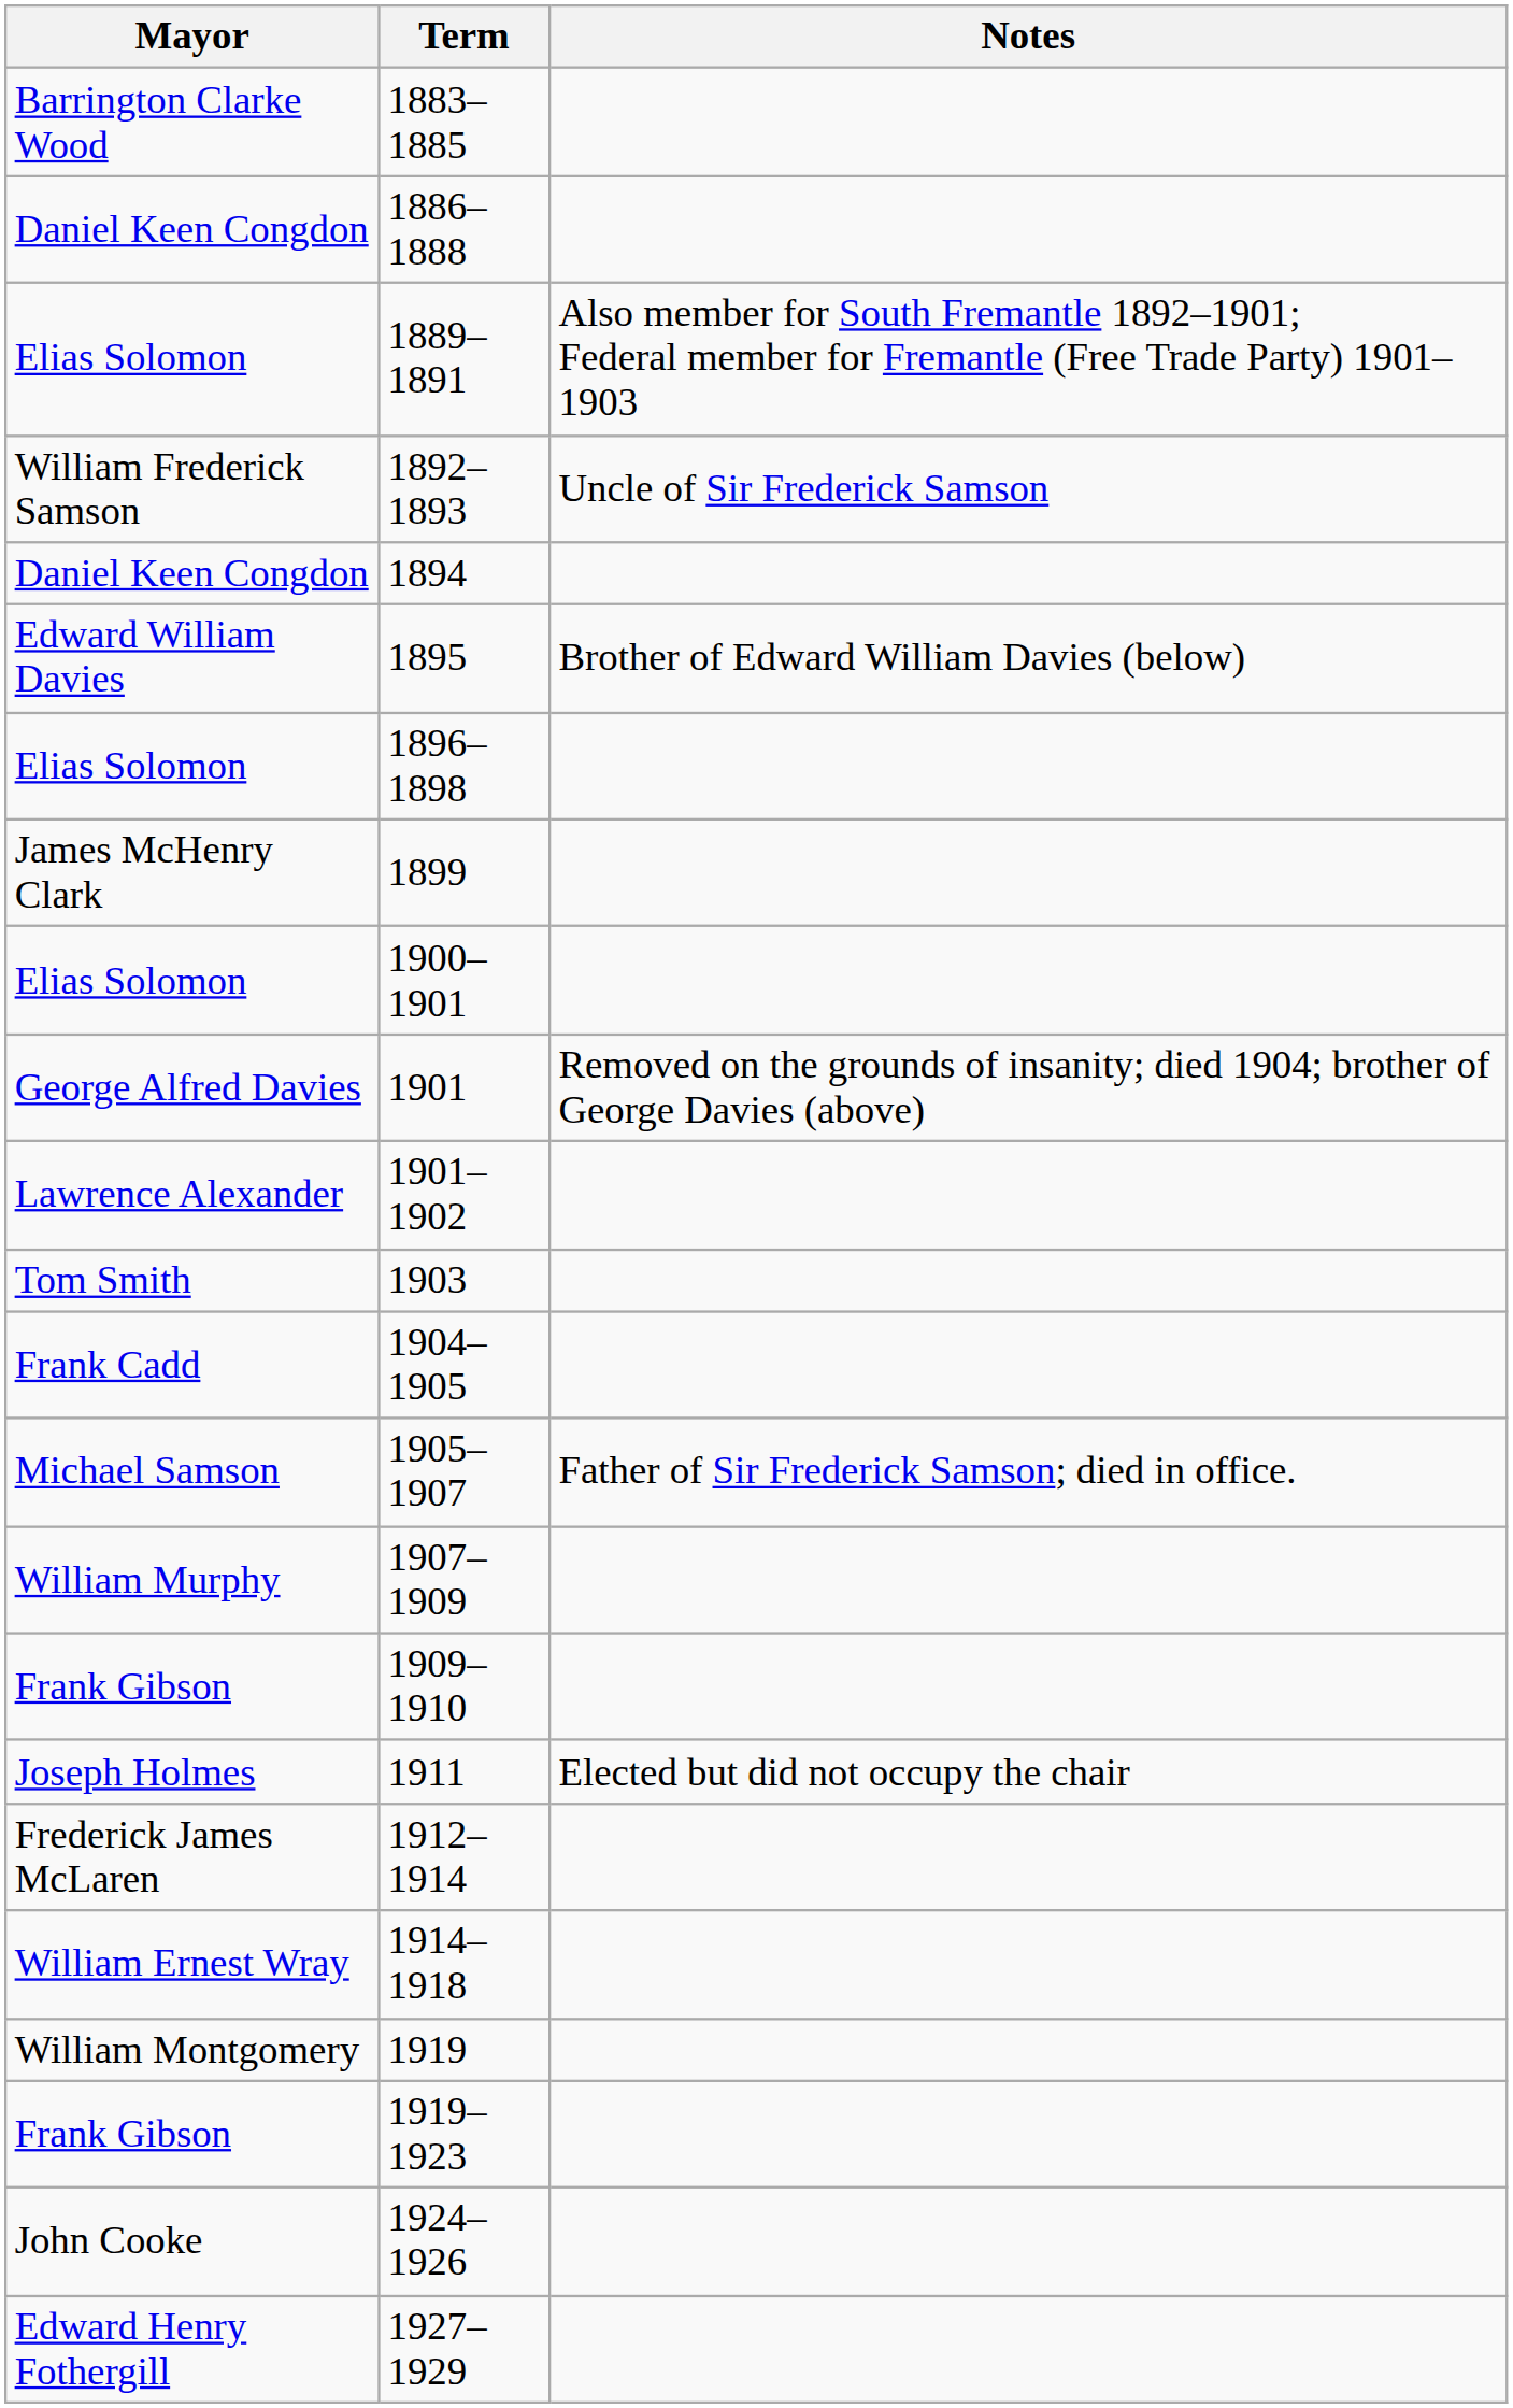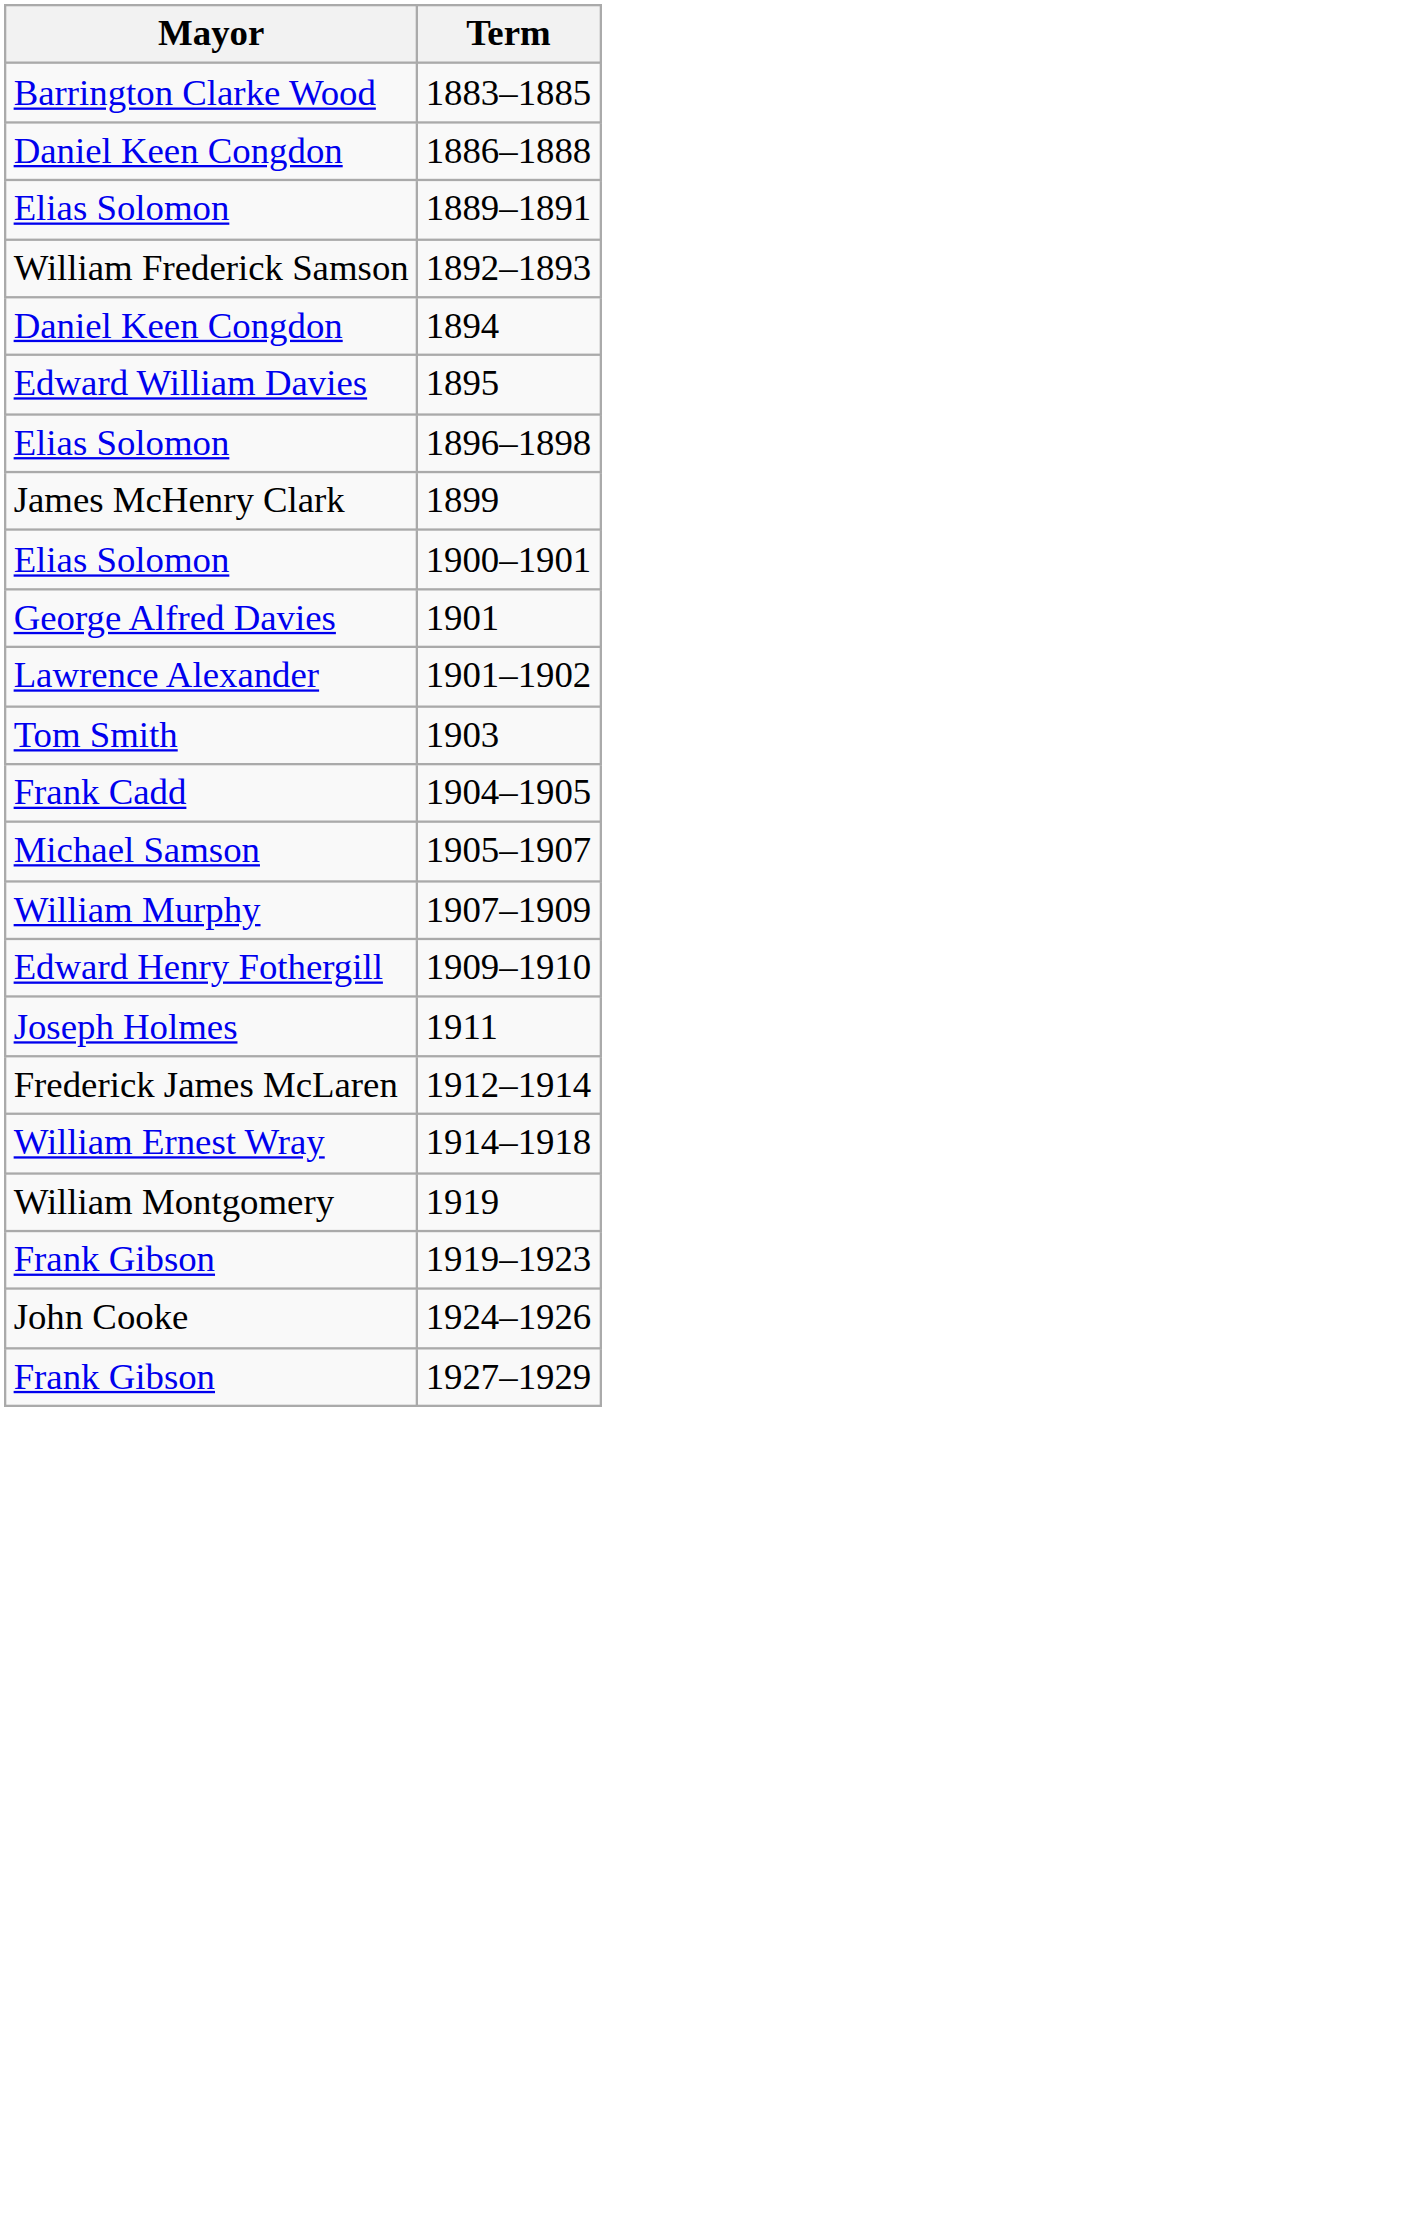- column: Notes | Also member for South Fremantle 1892–1901; Federal member for Fremantle (Free Trade Party) 1901–1903 | Uncle of Sir Frederick Samson | Brother of Edward William Davies (below) | Removed on the grounds of insanity; died 1904; brother of George Davies (above) | Father of Sir Frederick Samson; died in office. | Elected but did not occupy the chair
1909–1910 | Mayor: Frank Gibson -> Edward Henry Fothergill
1927–1929 | Mayor: Edward Henry Fothergill -> Frank Gibson
